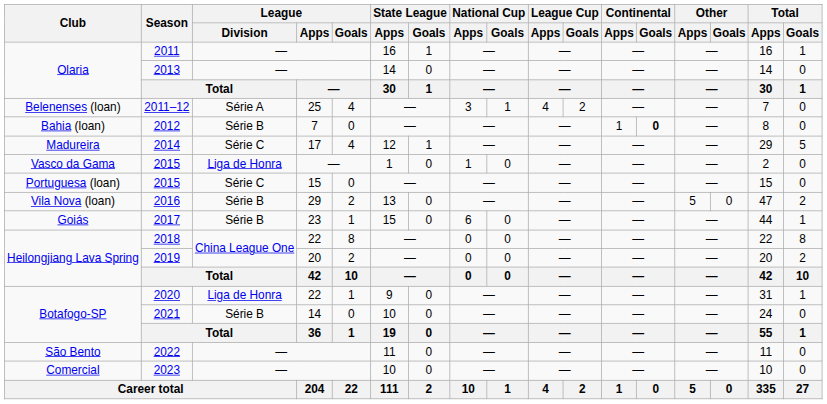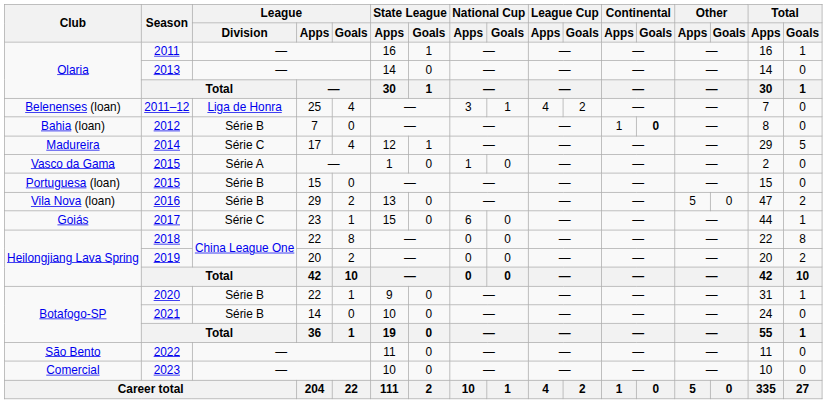2011–12 | League / Division: Série A -> Liga de Honra
Vasco da Gama / 2015 | League / Division: Liga de Honra -> Série A
Portuguesa (loan) / 2015 | League / Division: Série C -> Série B
2017 | League / Division: Série B -> Série C
2020 | League / Division: Liga de Honra -> Série B
